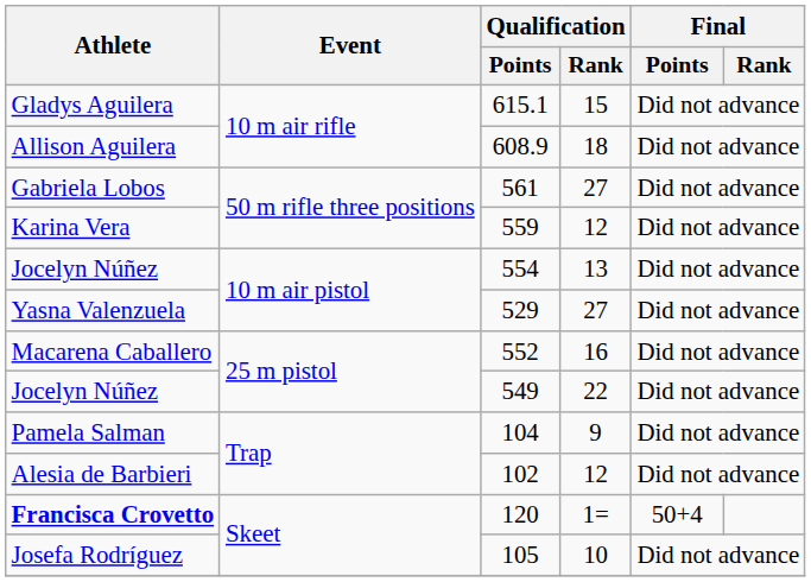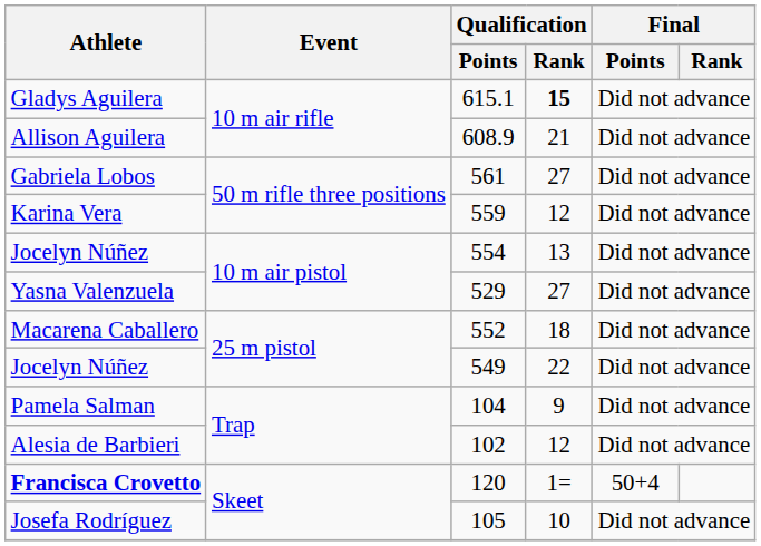Gladys Aguilera | Qualification / Rank: normal -> bold
Allison Aguilera | Qualification / Rank: 18 -> 21
Macarena Caballero | Qualification / Rank: 16 -> 18
